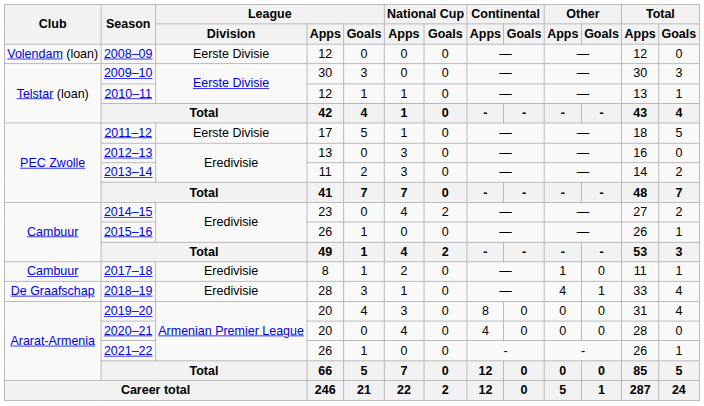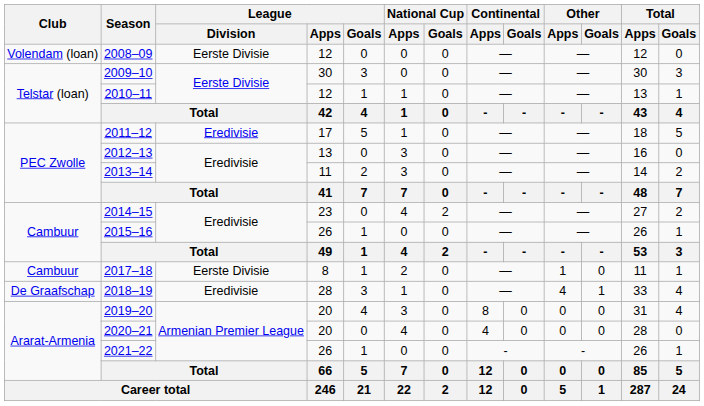2011–12 | League / Division: Eerste Divisie -> Eredivisie
2017–18 | League / Division: Eredivisie -> Eerste Divisie
